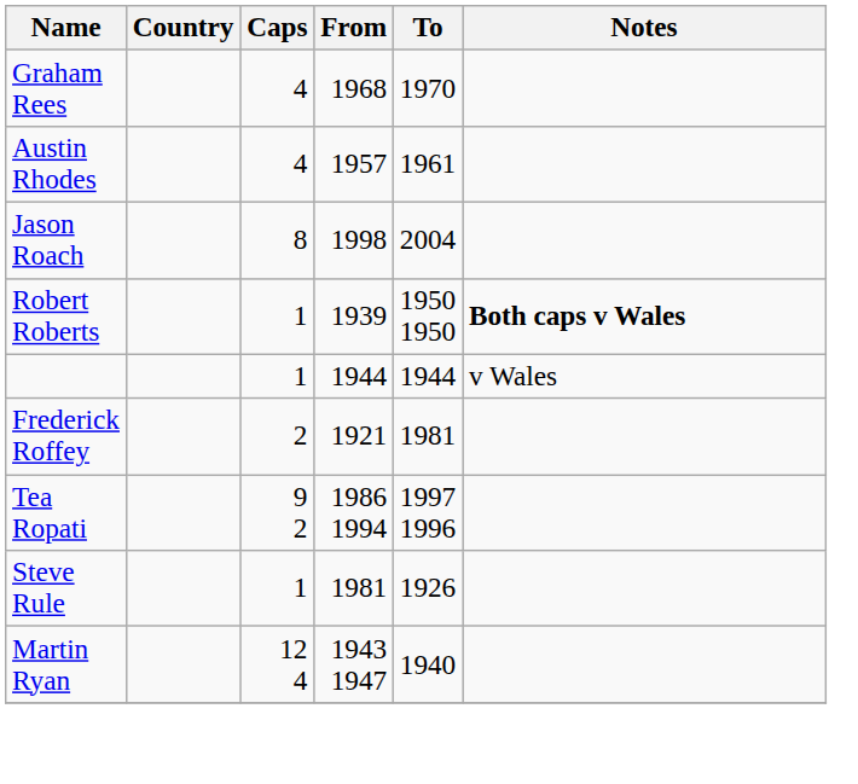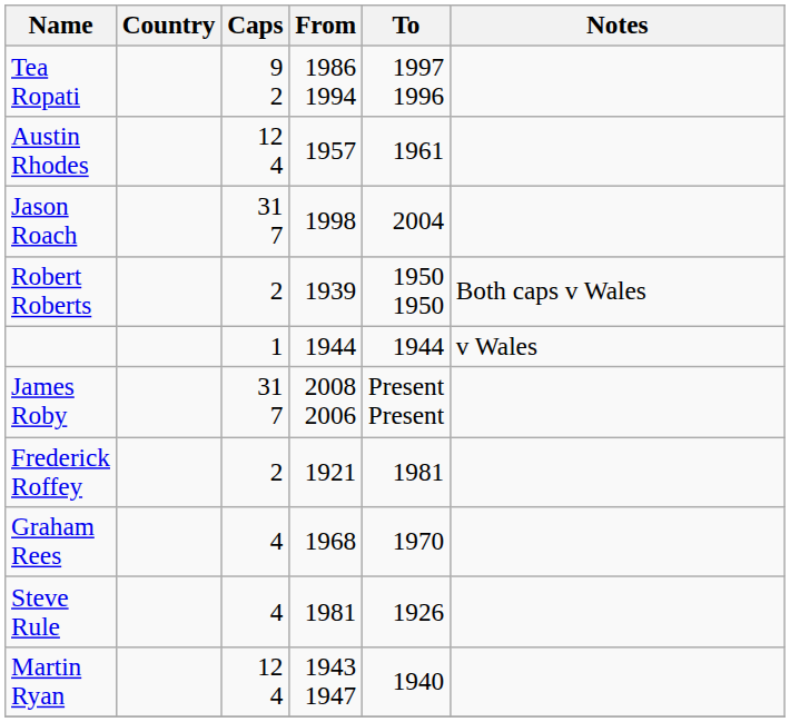rows swapped: Graham Rees <-> Tea Ropati
Austin Rhodes | Caps: 4 -> 12 4
Jason Roach | Caps: 8 -> 31 7
Robert Roberts | Caps: 1 -> 2
Robert Roberts | Notes: bold -> normal
+ row: James Roby | 31 7 | 2008 2006 | Present Present
Steve Rule | Caps: 1 -> 4
